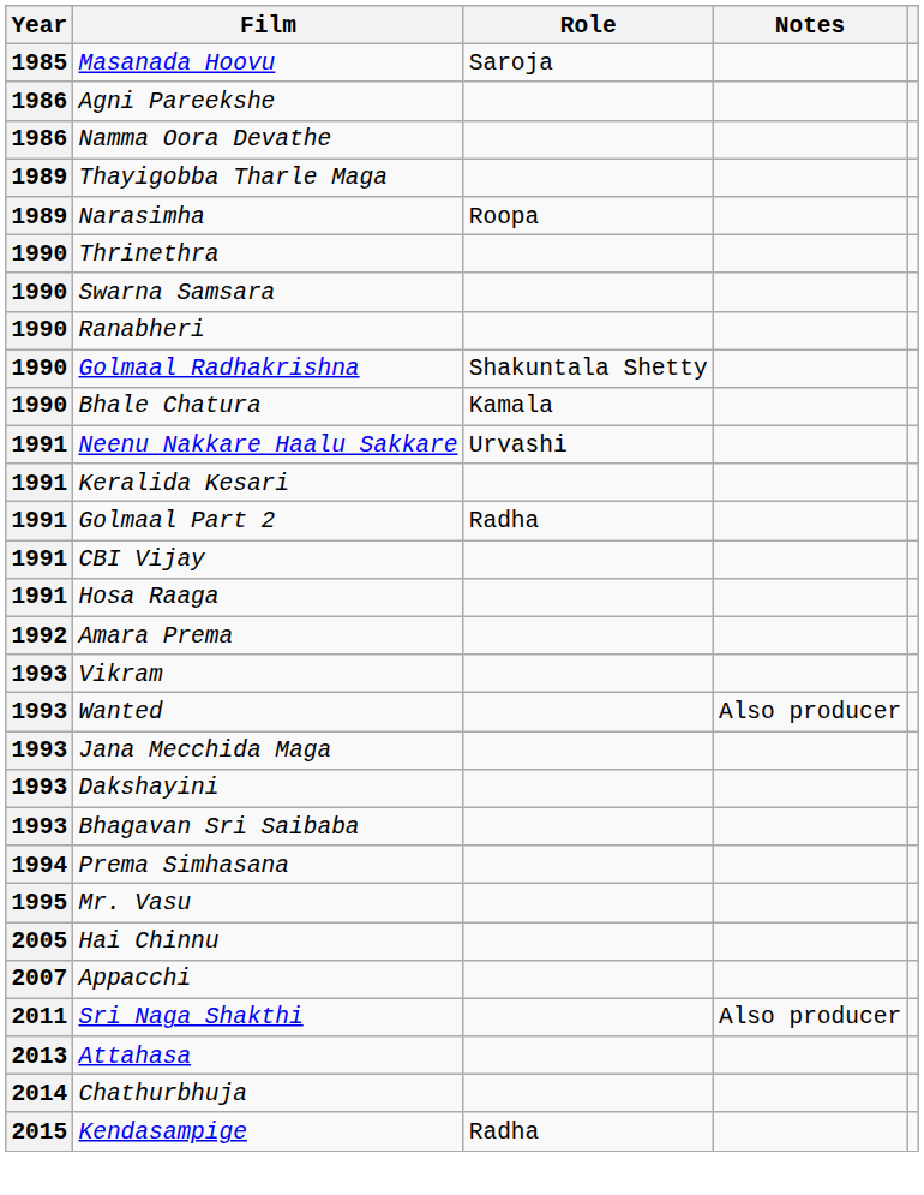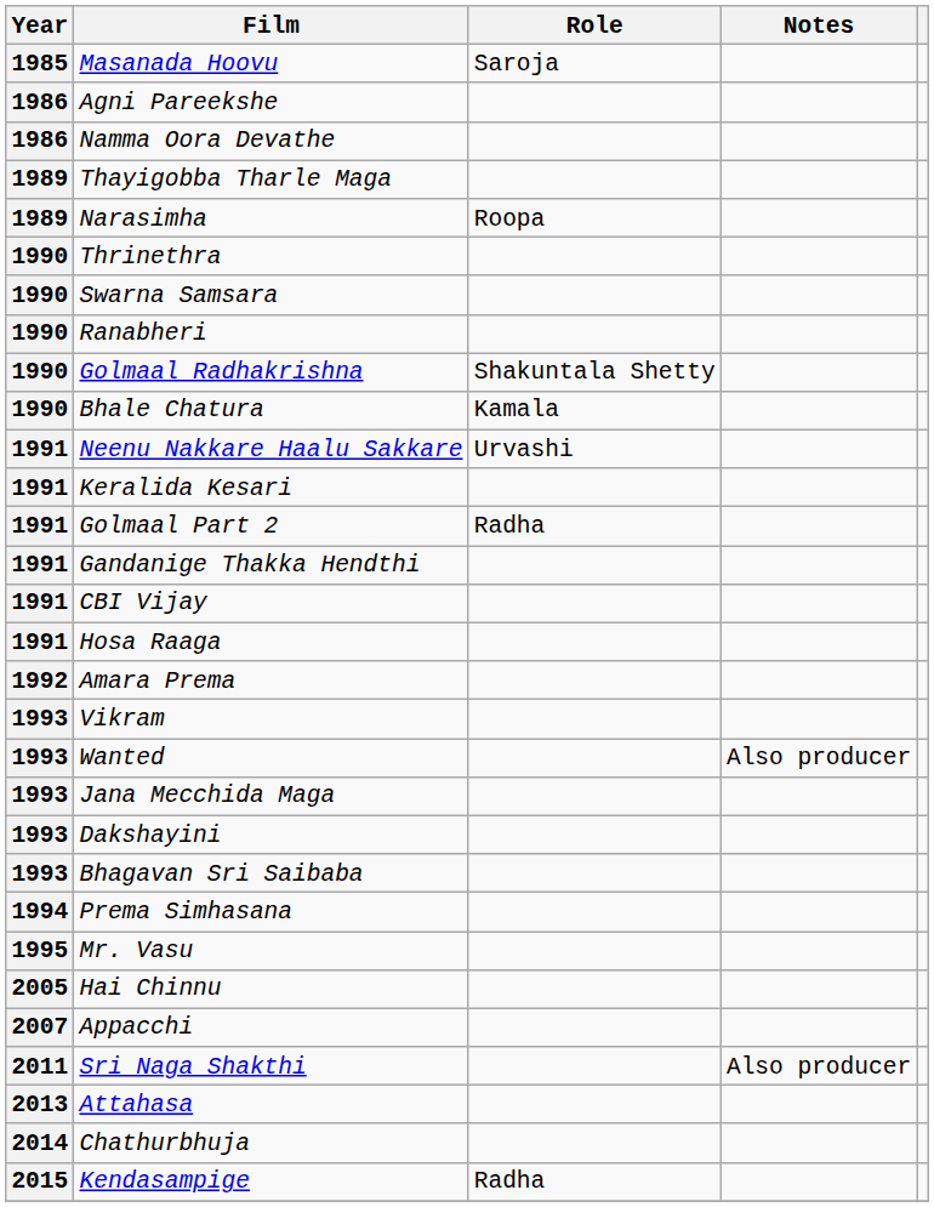+ row: 1991 | Gandanige Thakka Hendthi
